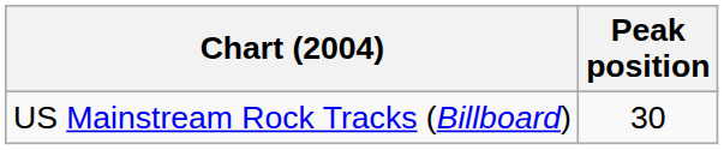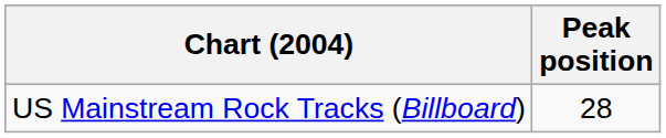US Mainstream Rock Tracks (Billboard) | Peak position: 30 -> 28
